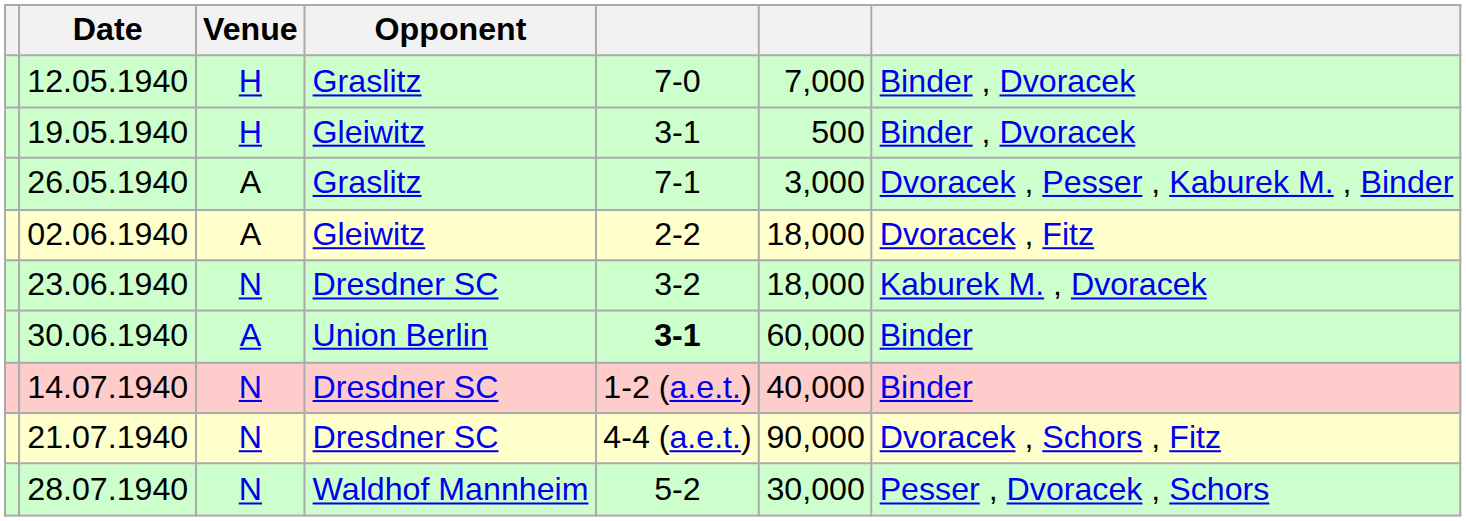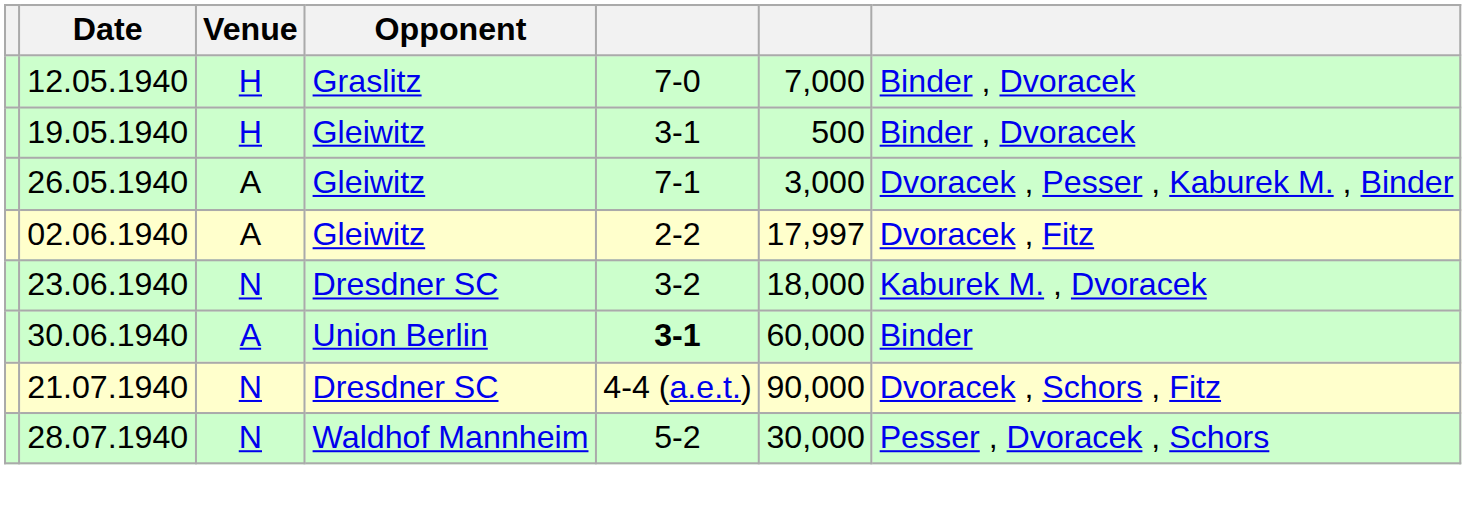26.05.1940 | Opponent: Graslitz -> Gleiwitz
02.06.1940 | column 6: 18,000 -> 17,997
- row: 14.07.1940 | N | Dresdner SC | 1-2 (a.e.t.) | 40,000 | Binder
